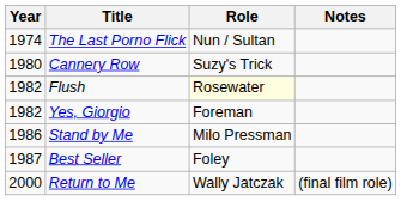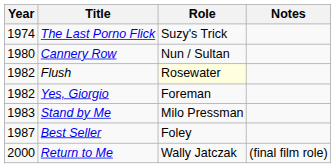The Last Porno Flick | Role: Nun / Sultan -> Suzy's Trick
Cannery Row | Role: Suzy's Trick -> Nun / Sultan
Stand by Me | Year: 1986 -> 1983
